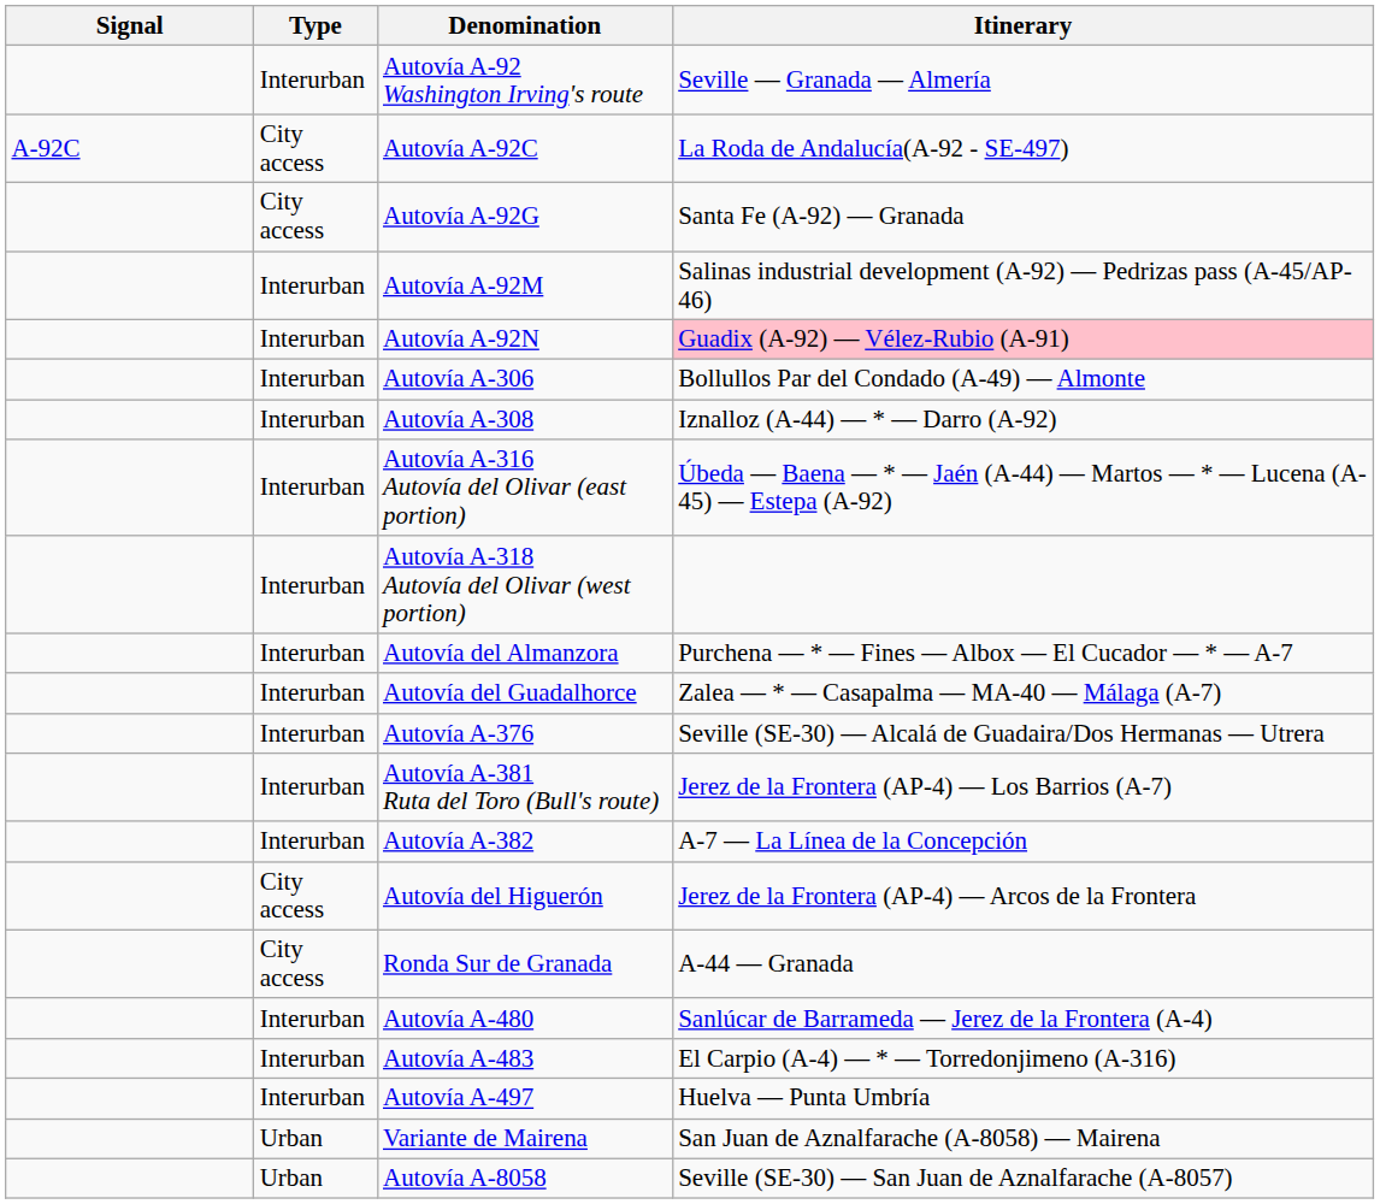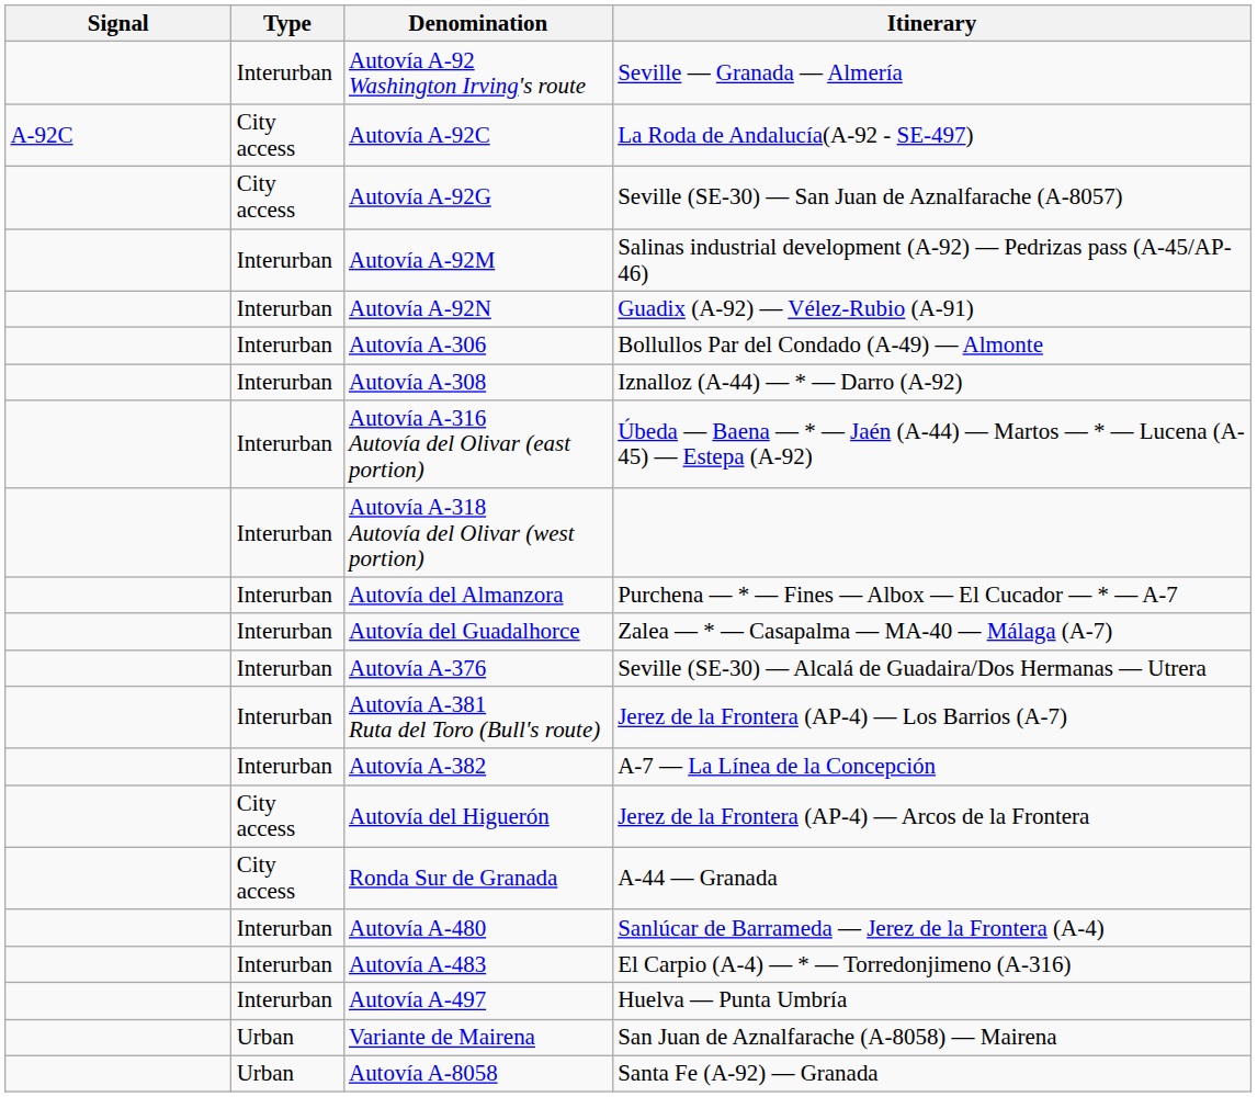Autovía A-92G | Itinerary: Santa Fe (A-92) — Granada -> Seville (SE-30) — San Juan de Aznalfarache (A-8057)
Autovía A-92N | Itinerary: pink background -> no background
Autovía A-8058 | Itinerary: Seville (SE-30) — San Juan de Aznalfarache (A-8057) -> Santa Fe (A-92) — Granada
